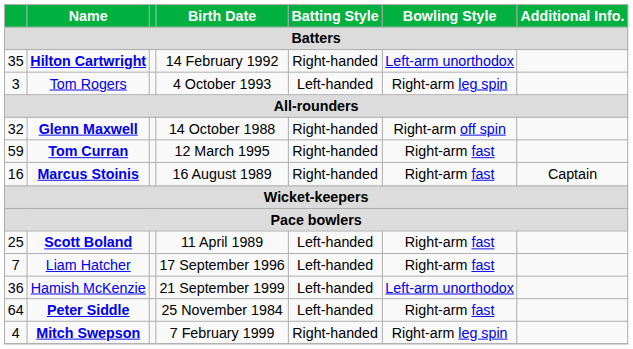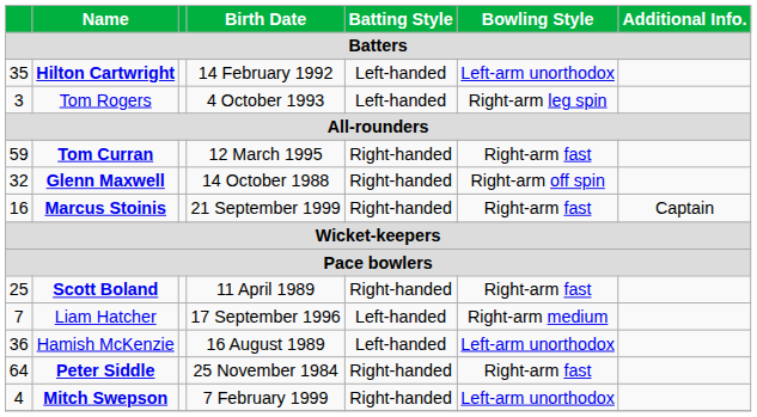Hilton Cartwright | Batting Style: Right-handed -> Left-handed
rows swapped: Tom Curran <-> Glenn Maxwell
Marcus Stoinis | Birth Date: 16 August 1989 -> 21 September 1999
Scott Boland | Batting Style: Left-handed -> Right-handed
Liam Hatcher | Bowling Style: Right-arm fast -> Right-arm medium
Hamish McKenzie | Birth Date: 21 September 1999 -> 16 August 1989
Peter Siddle | Batting Style: Left-handed -> Right-handed
Mitch Swepson | Bowling Style: Right-arm leg spin -> Left-arm unorthodox
